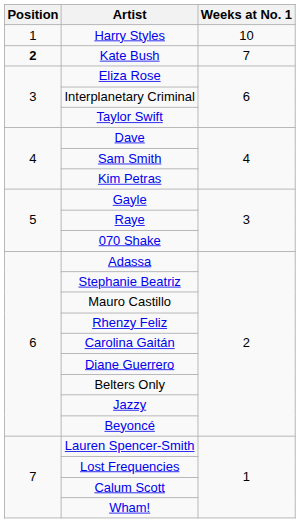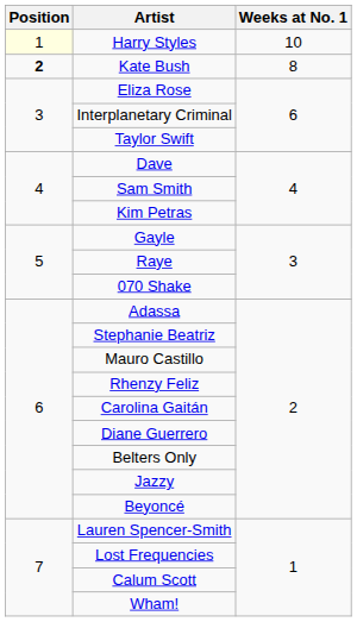Harry Styles | Position: no background -> lightyellow background
Kate Bush | Weeks at No. 1: 7 -> 8
